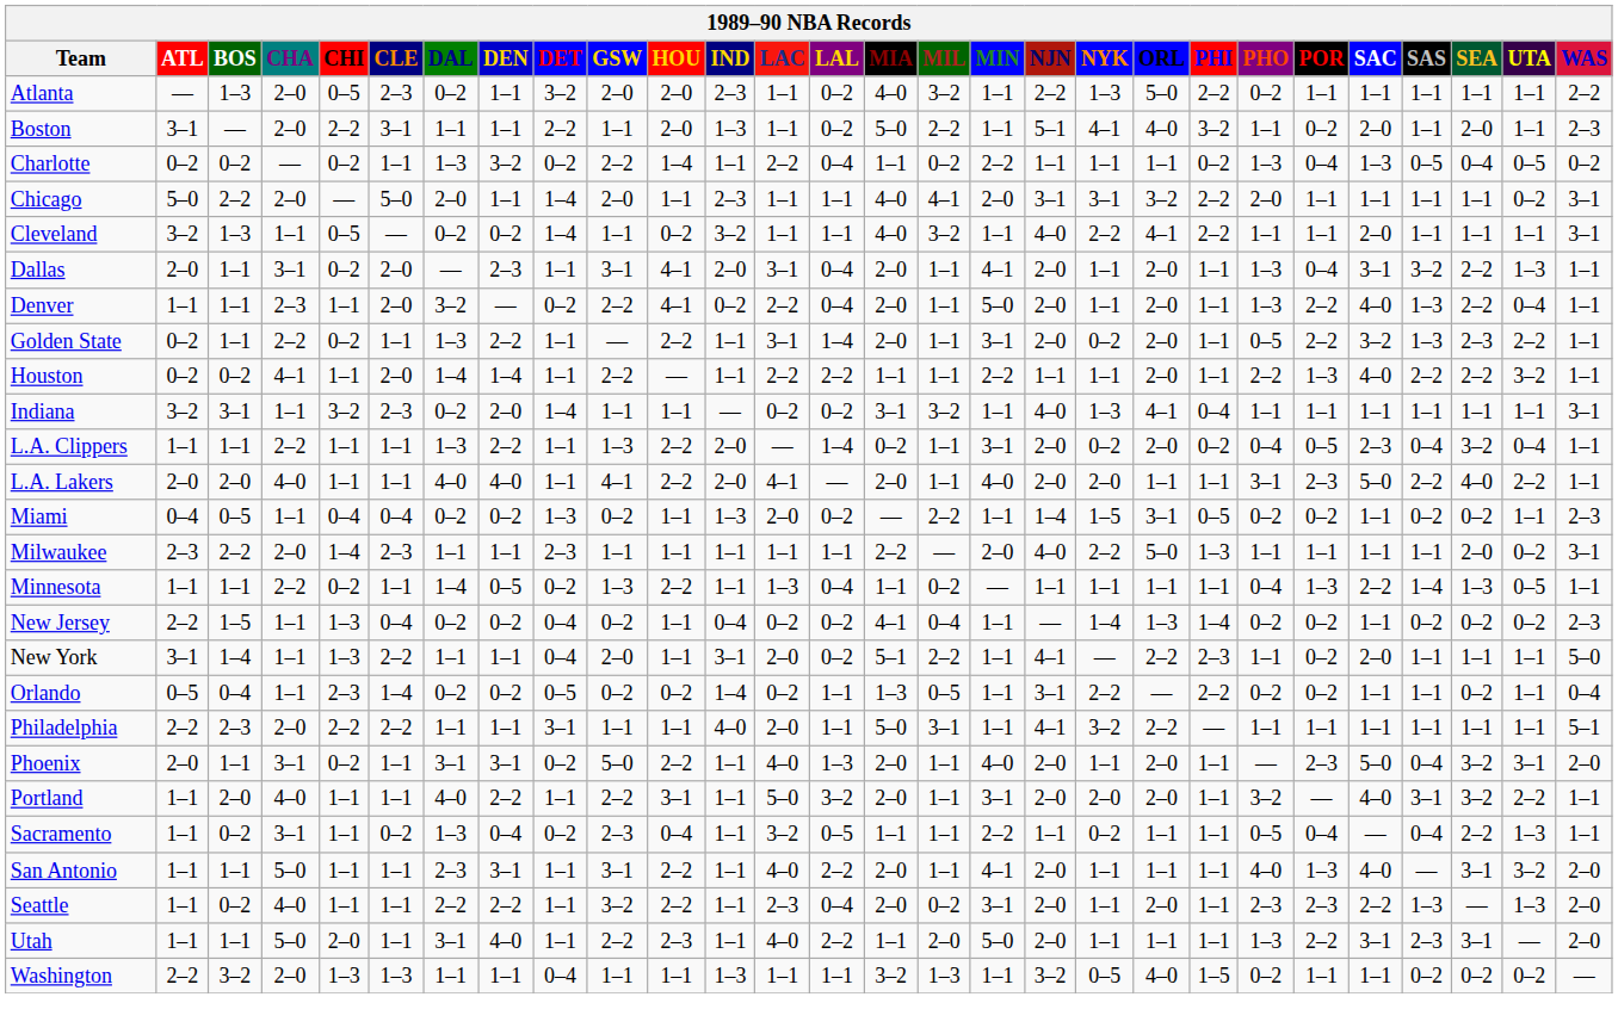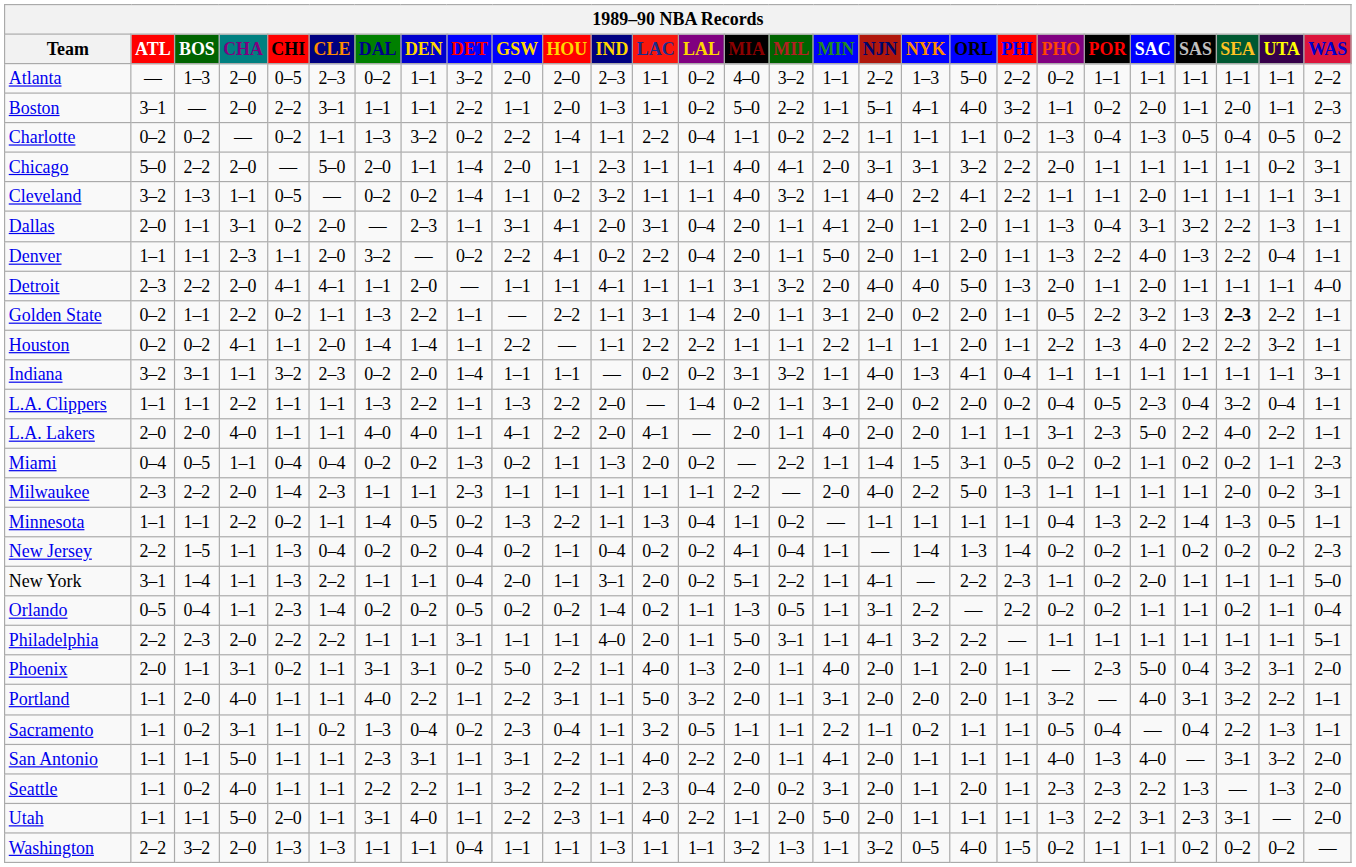+ row: Detroit | 2–3 | 2–2 | 2–0 | 4–1 | 4–1 | 1–1 | 2–0 | — | 1–1 | 1–1 | 4–1 | 1–1 | 1–1 | 3–1 | 3–2 | 2–0 | 4–0 | 4–0 | 5–0 | 1–3 | 2–0 | 1–1 | 2–0 | 1–1 | 1–1 | 1–1 | 4–0
Golden State | SEA: normal -> bold
